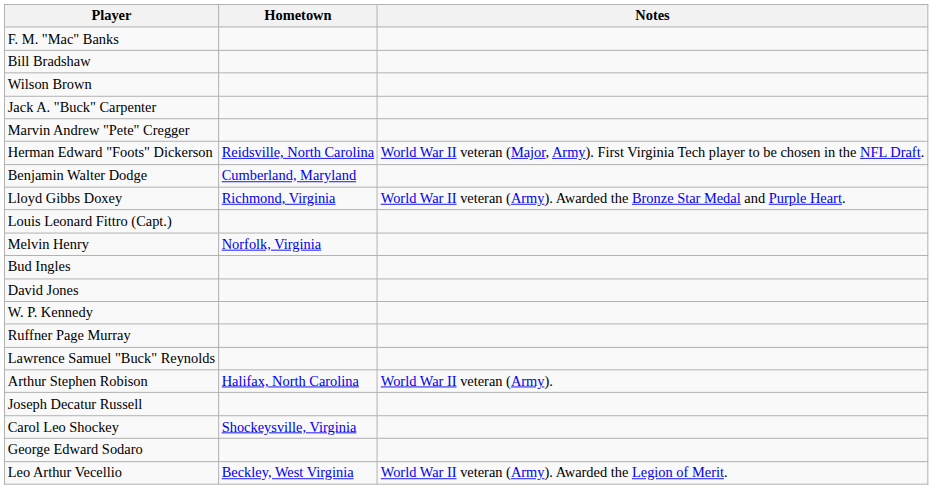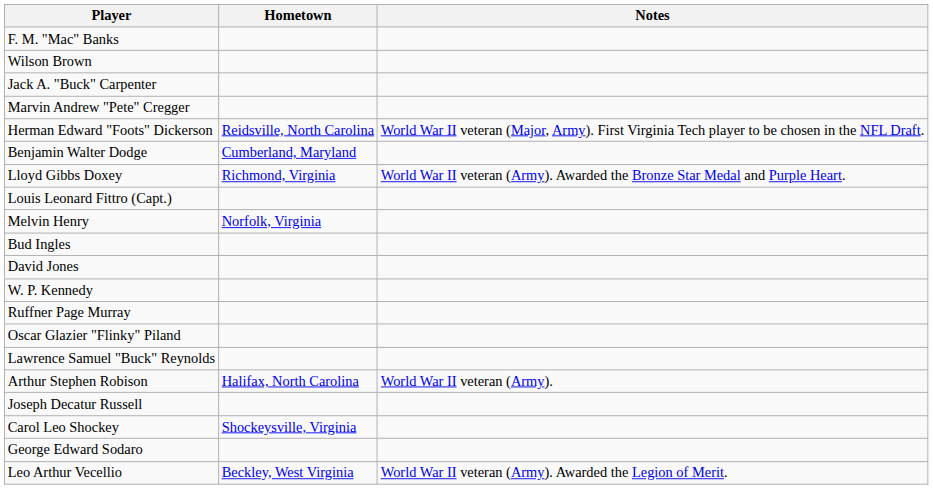- row: Bill Bradshaw
+ row: Oscar Glazier "Flinky" Piland
